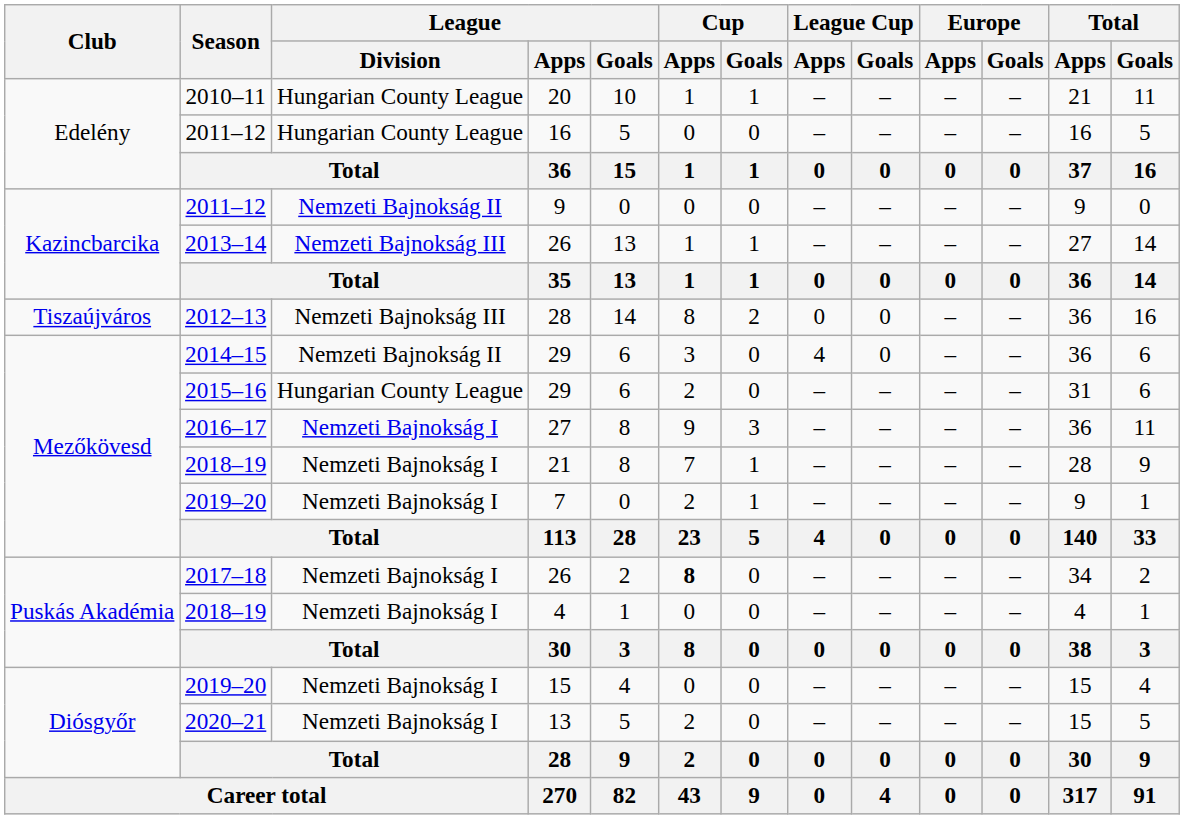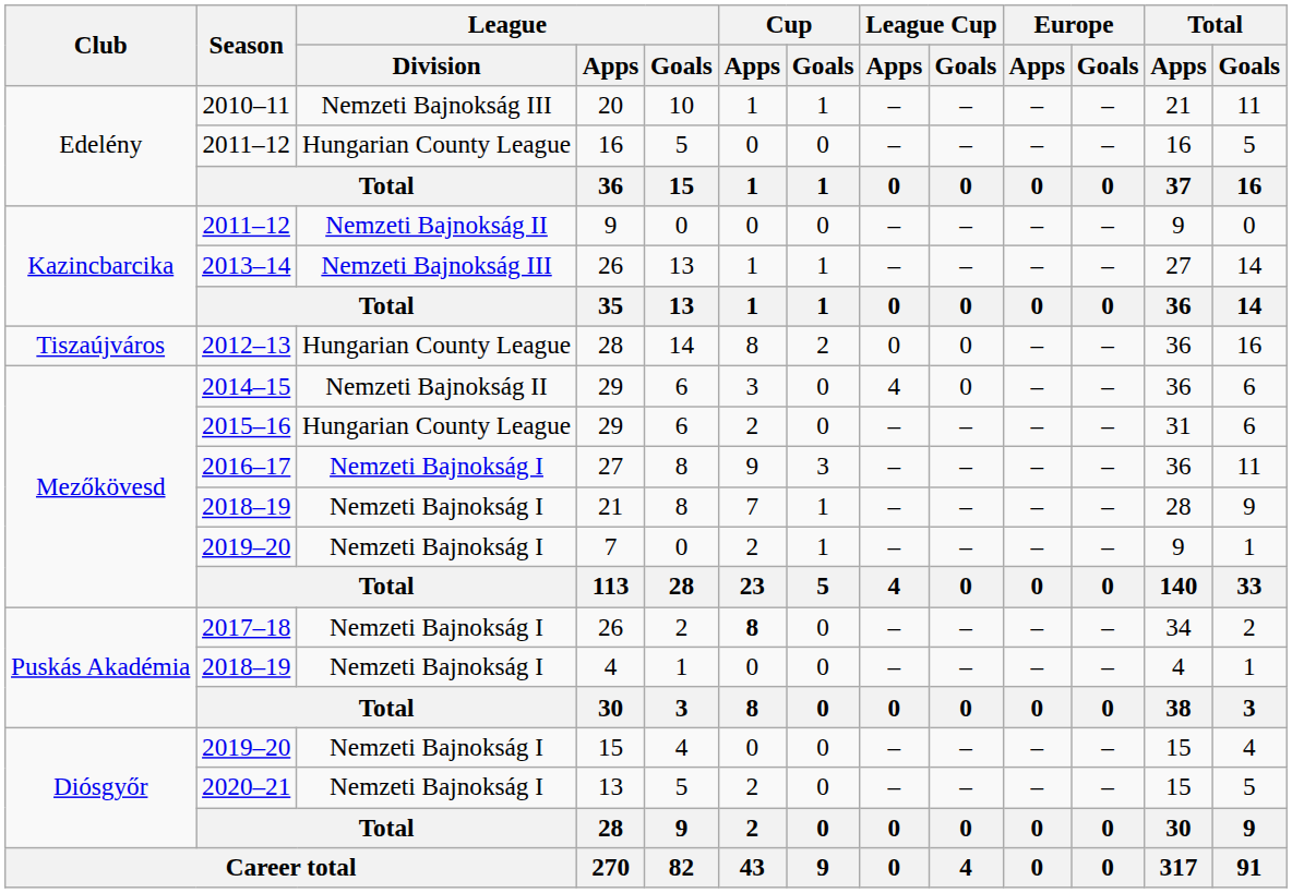20 | League / Division: Hungarian County League -> Nemzeti Bajnokság III
2012–13 / 28 | League / Division: Nemzeti Bajnokság III -> Hungarian County League
